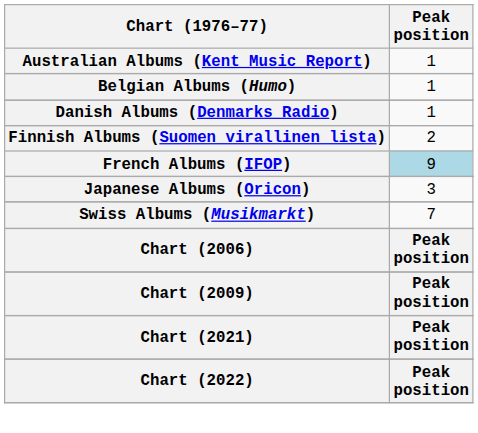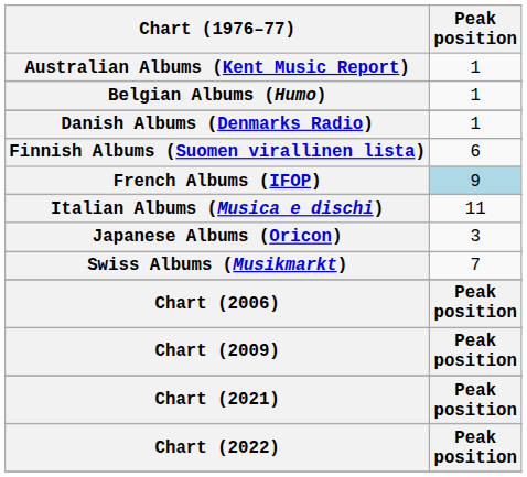Finnish Albums (Suomen virallinen lista) | Peak position: 2 -> 6
+ row: Italian Albums (Musica e dischi) | 11
